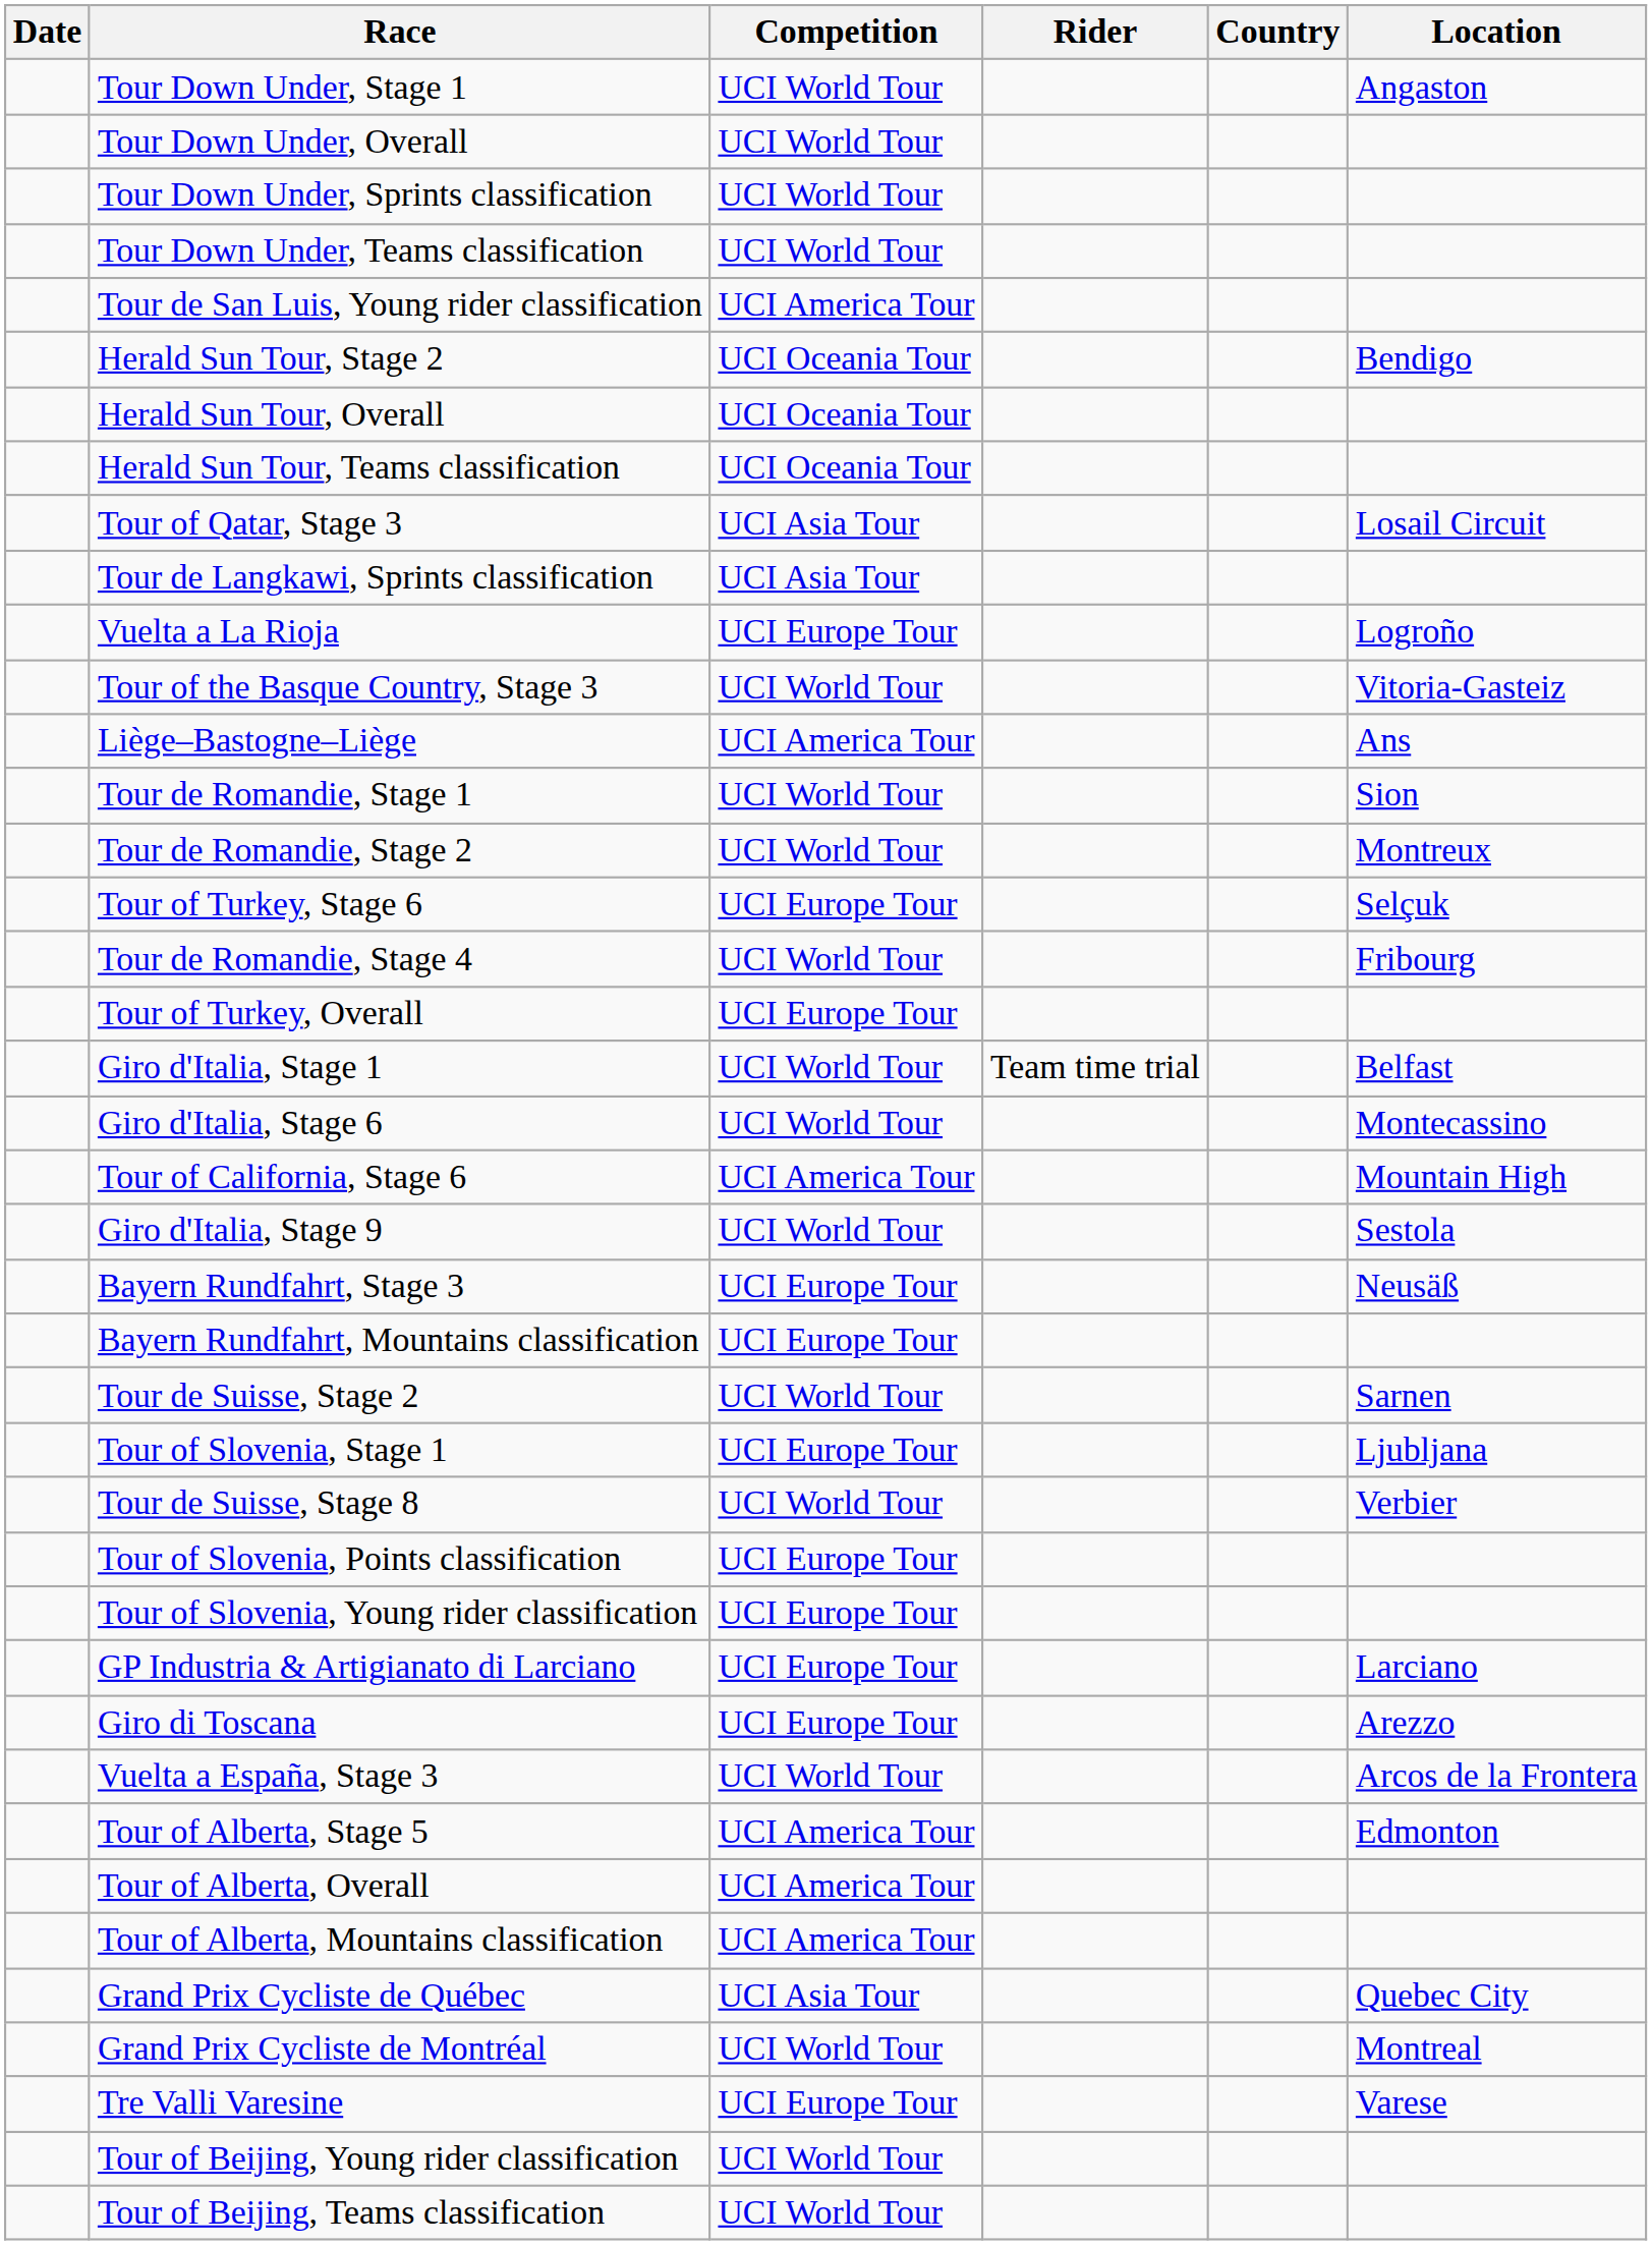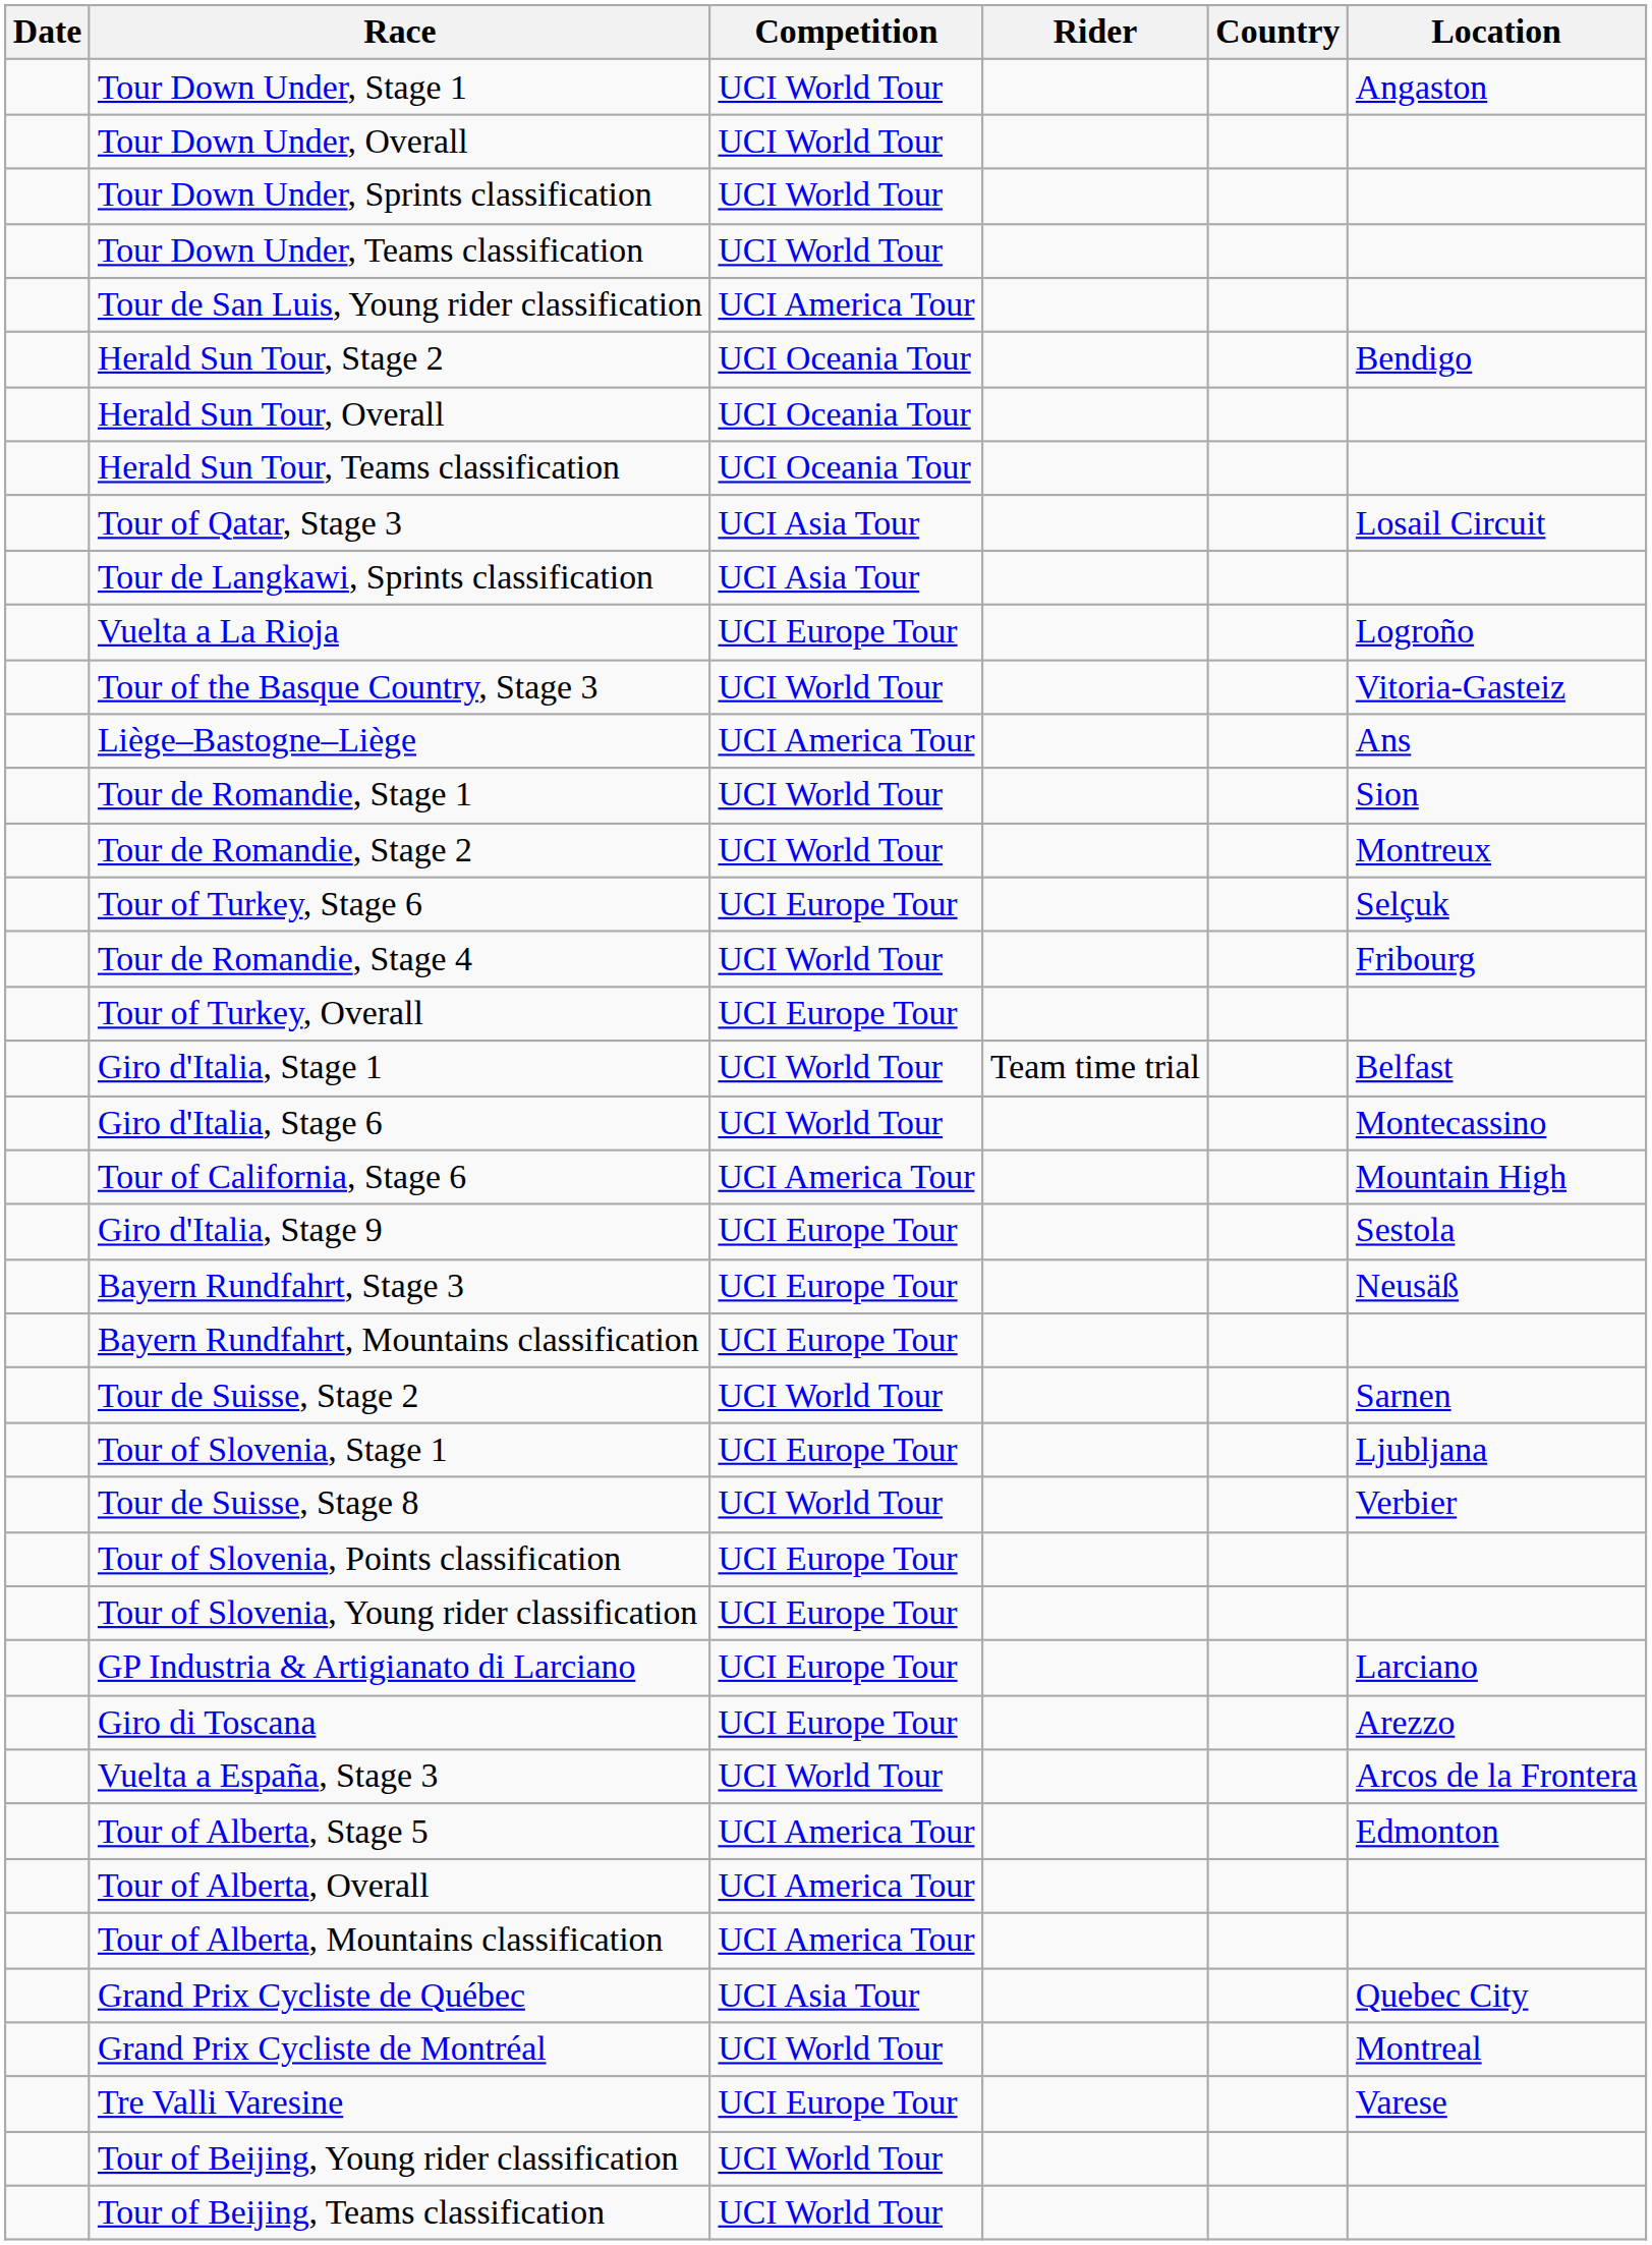Giro d'Italia, Stage 9 | Competition: UCI World Tour -> UCI Europe Tour
